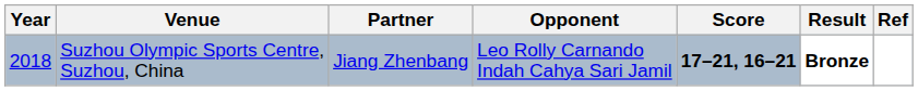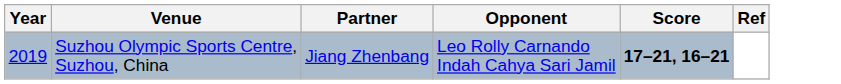- column: Result | Bronze
Suzhou Olympic Sports Centre, Suzhou, China | Year: 2018 -> 2019
